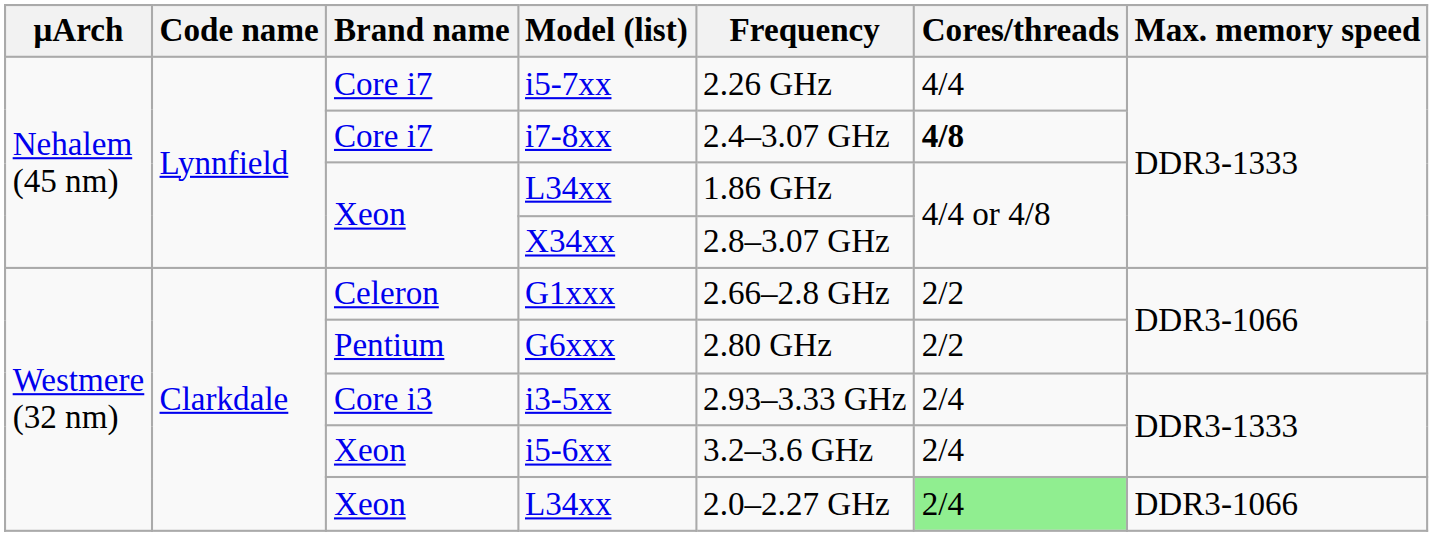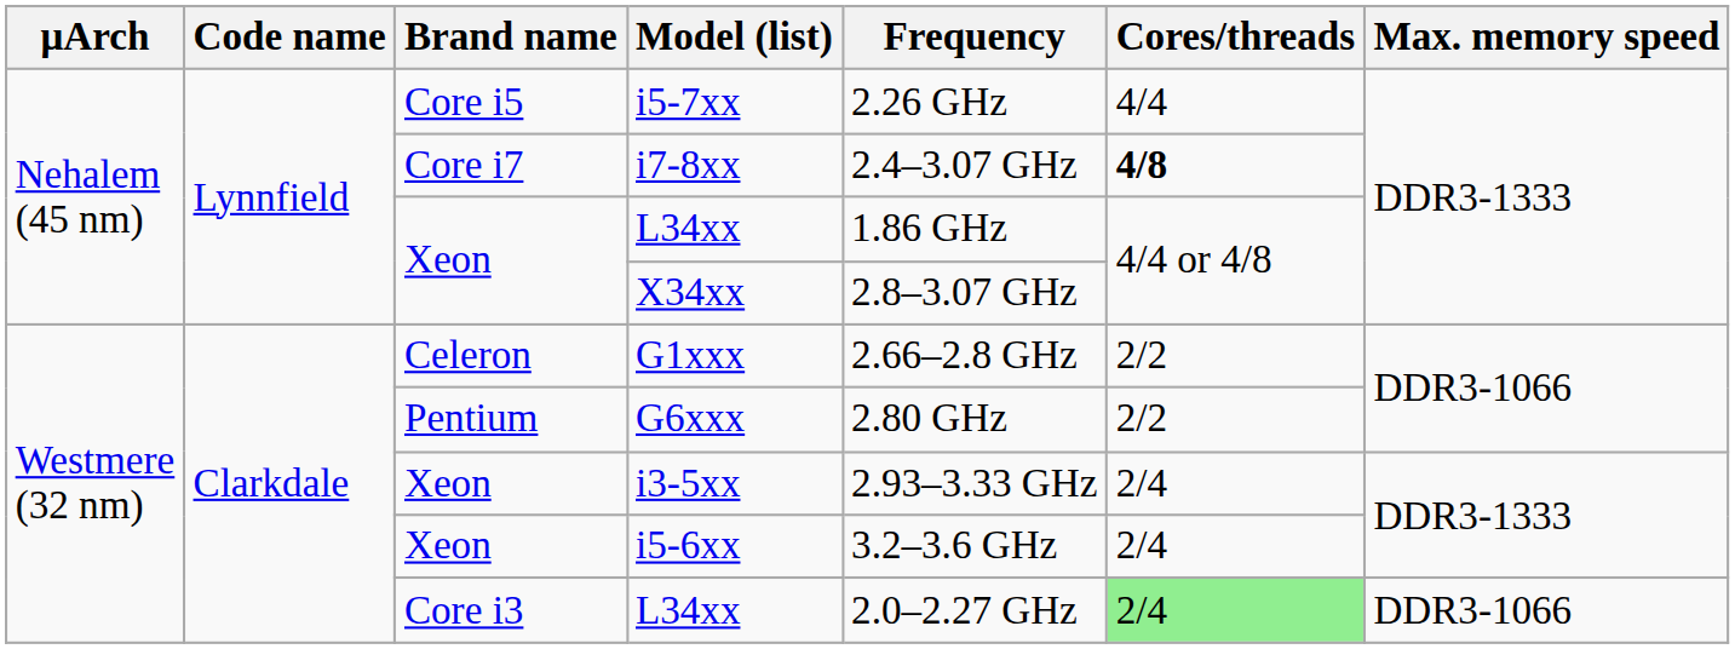i5-7xx | Brand name: Core i7 -> Core i5
i3-5xx | Brand name: Core i3 -> Xeon
Westmere (32 nm) / L34xx | Brand name: Xeon -> Core i3
